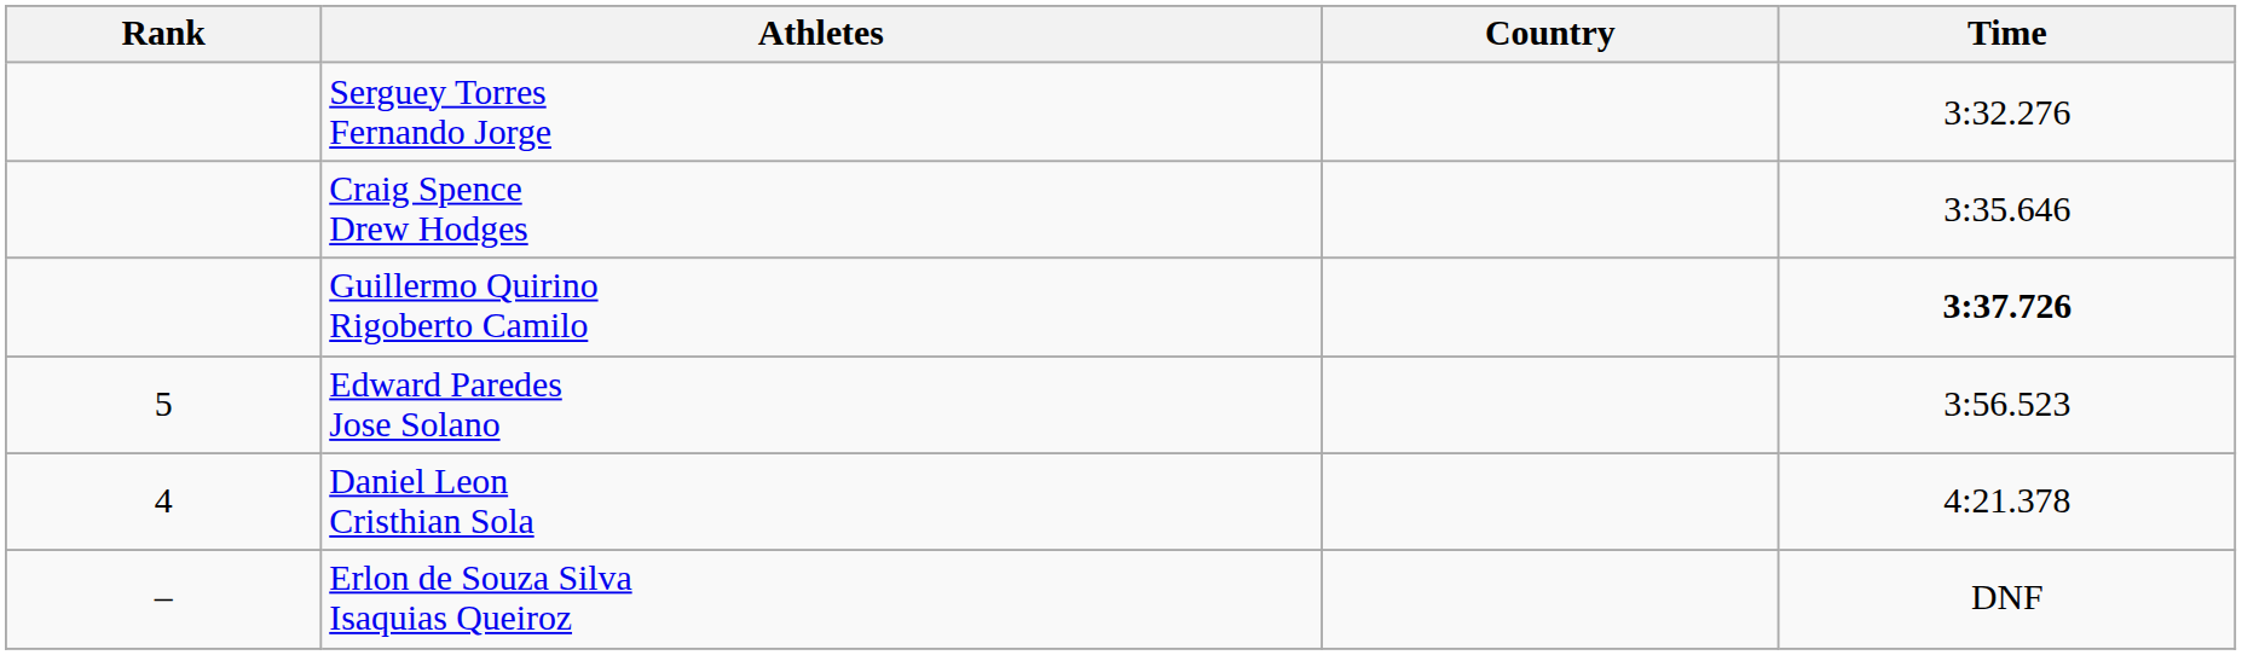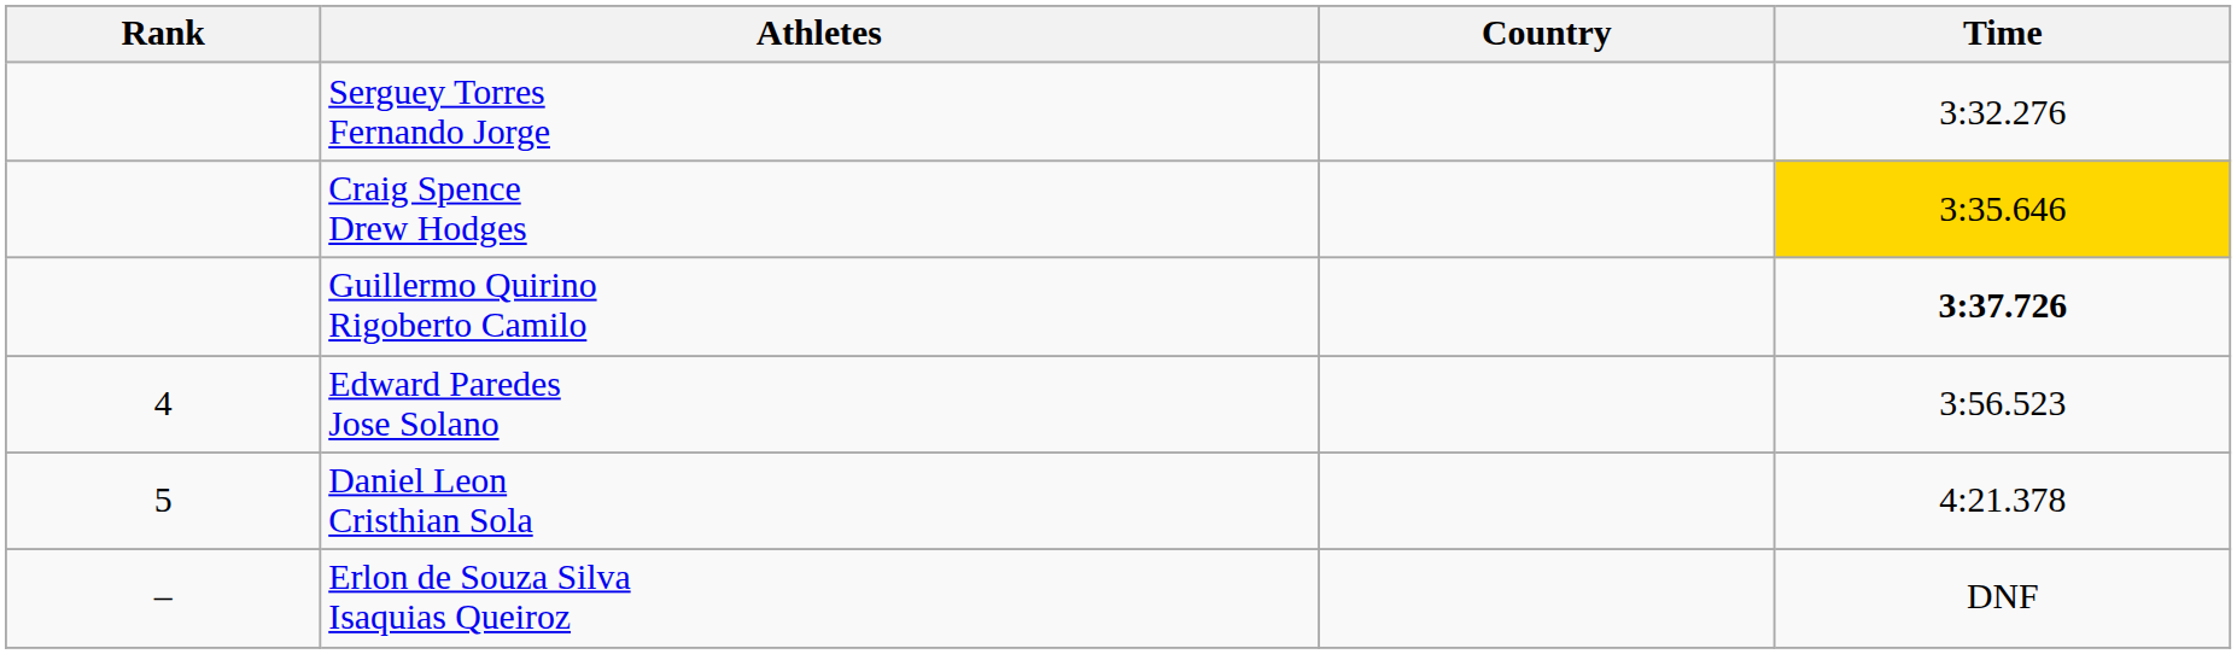Craig Spence Drew Hodges | Time: no background -> gold background
Edward Paredes Jose Solano | Rank: 5 -> 4
Daniel Leon Cristhian Sola | Rank: 4 -> 5
